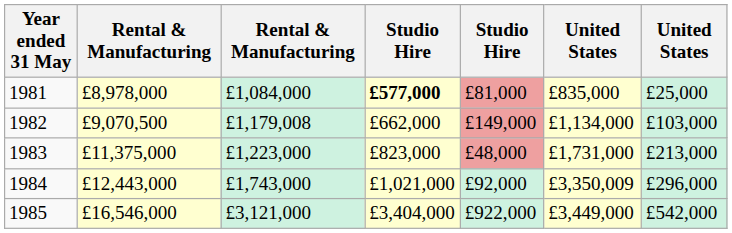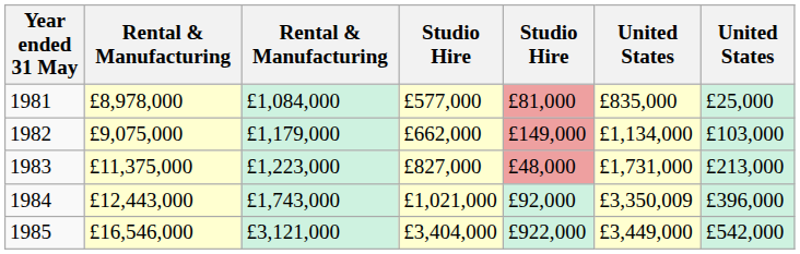1981 | column 4: bold -> normal
1982 | column 2: £9,070,500 -> £9,075,000
1982 | column 3: £1,179,008 -> £1,179,000
1983 | column 4: £823,000 -> £827,000
1984 | column 7: £296,000 -> £396,000
